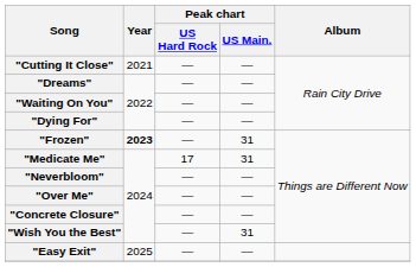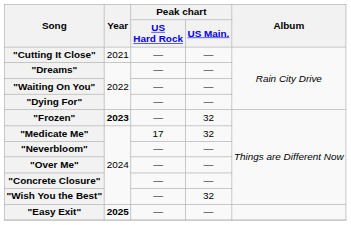"Frozen" | Peak chart / US Main.: 31 -> 32
"Medicate Me" | Peak chart / US Main.: 31 -> 32
"Wish You the Best" | Peak chart / US Main.: 31 -> 32
"Easy Exit" | Year: normal -> bold
